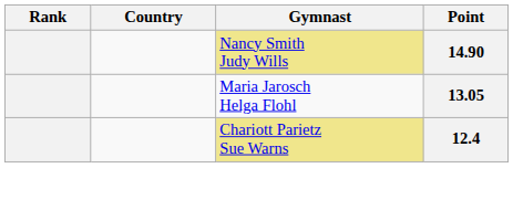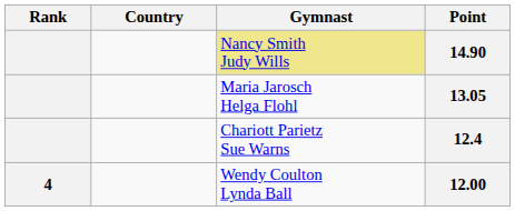12.4 | Gymnast: khaki background -> no background
+ row: 4 | Wendy Coulton Lynda Ball | 12.00
